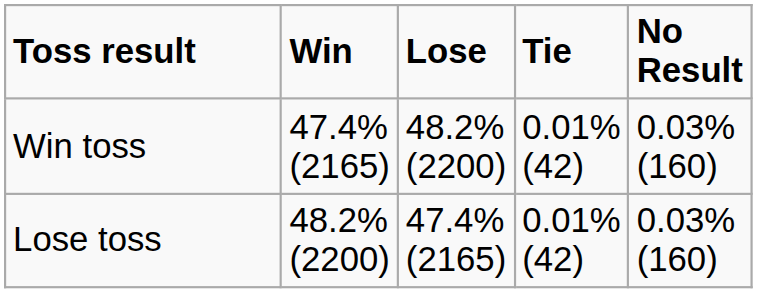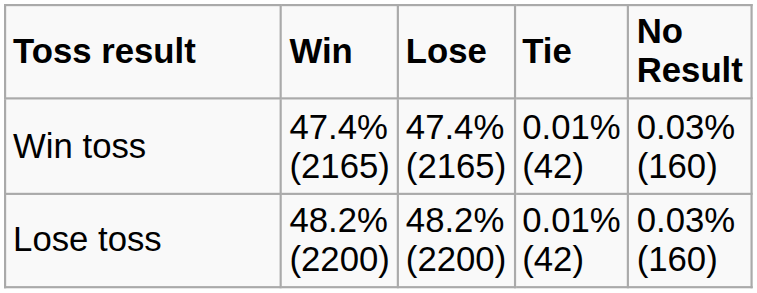Win toss | Lose: 48.2% (2200) -> 47.4% (2165)
Lose toss | Lose: 47.4% (2165) -> 48.2% (2200)
